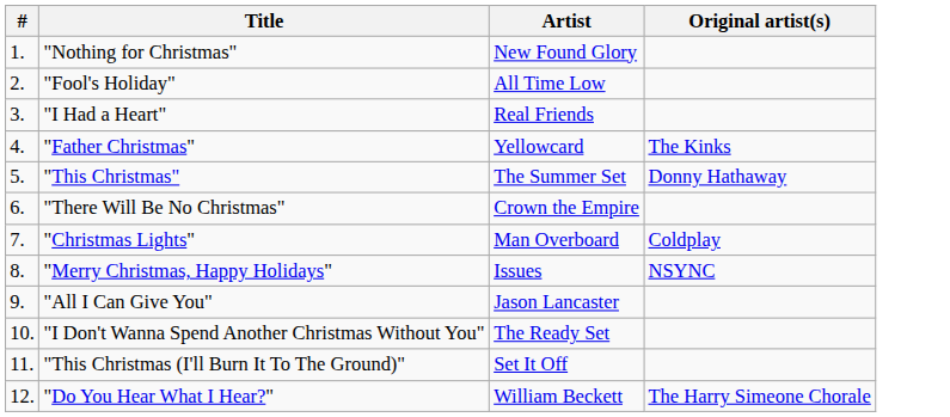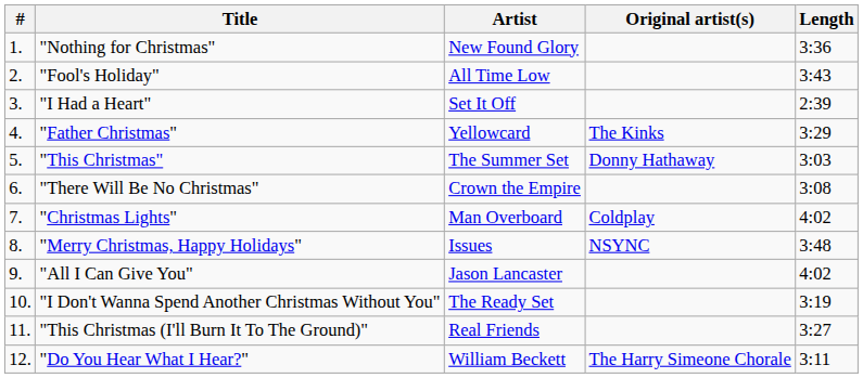+ column: Length | 3:36 | 3:43 | 2:39 | 3:29 | 3:03 | 3:08 | 4:02 | 3:48 | 4:02 | 3:19 | 3:27 | 3:11
"I Had a Heart" | Artist: Real Friends -> Set It Off
"This Christmas (I'll Burn It To The Ground)" | Artist: Set It Off -> Real Friends
